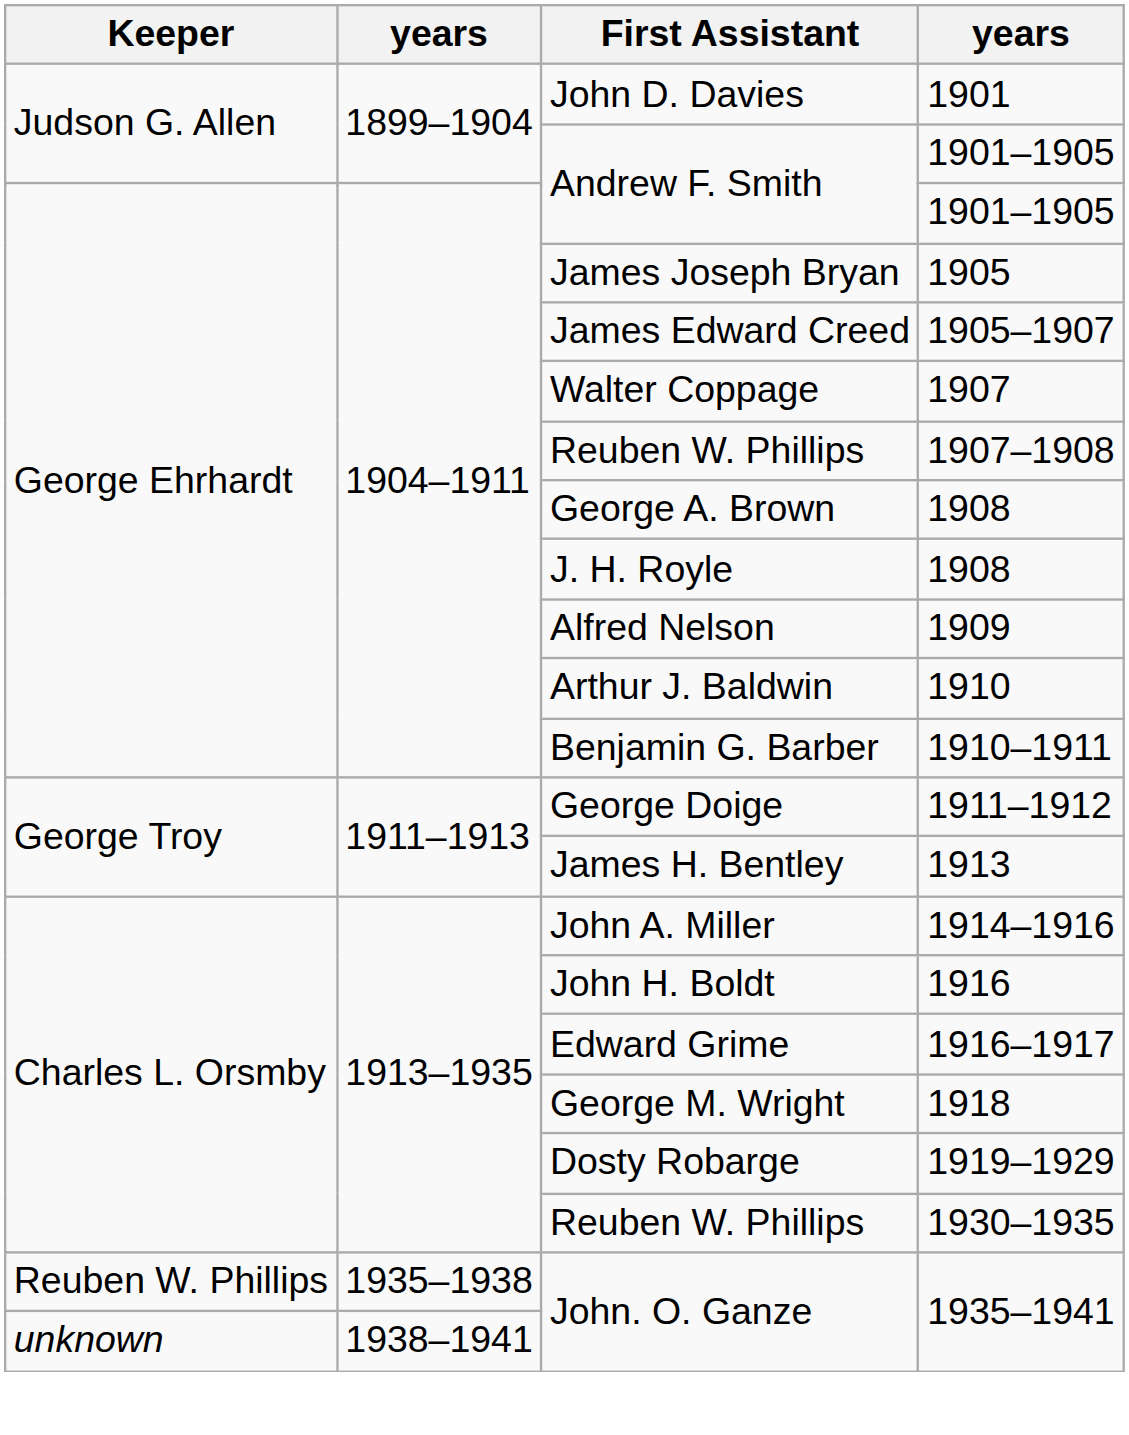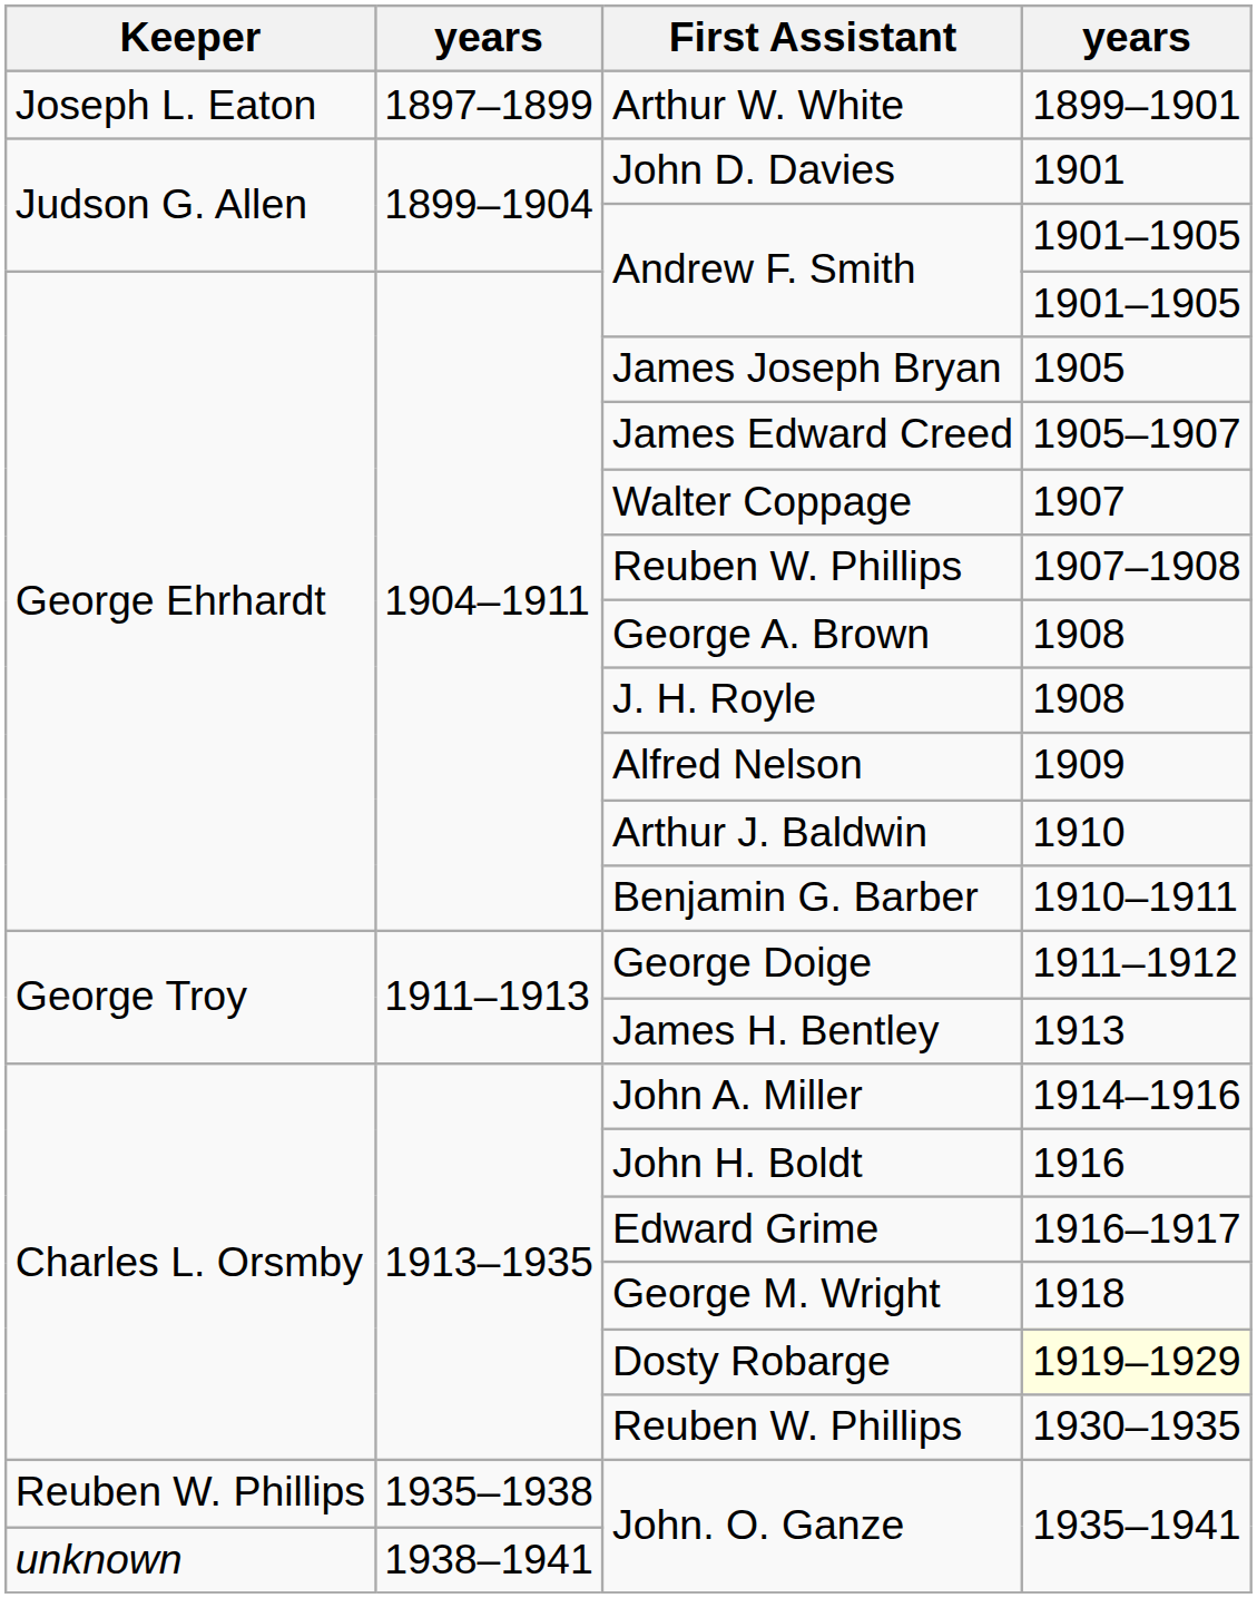+ row: Joseph L. Eaton | 1897–1899 | Arthur W. White | 1899–1901
Dosty Robarge | column 4: no background -> lightyellow background
